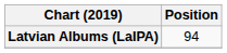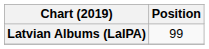Latvian Albums (LaIPA) | Position: 94 -> 99
